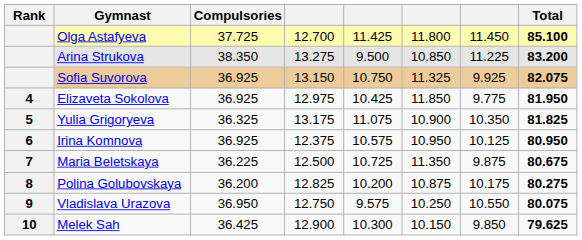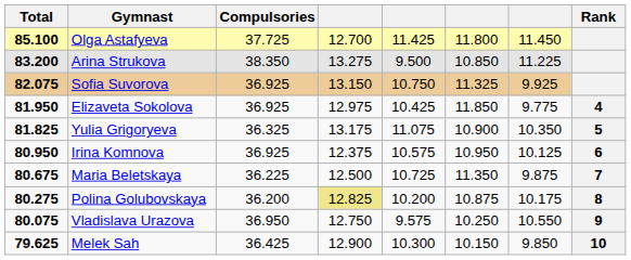columns swapped: Rank <-> Total
Polina Golubovskaya | column 4: no background -> khaki background
